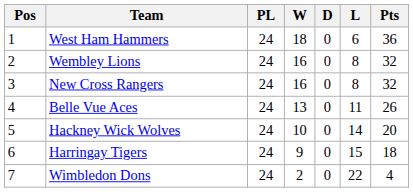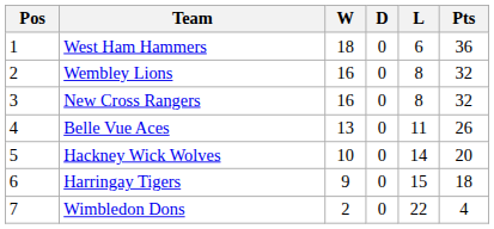- column: PL | 24 | 24 | 24 | 24 | 24 | 24 | 24
